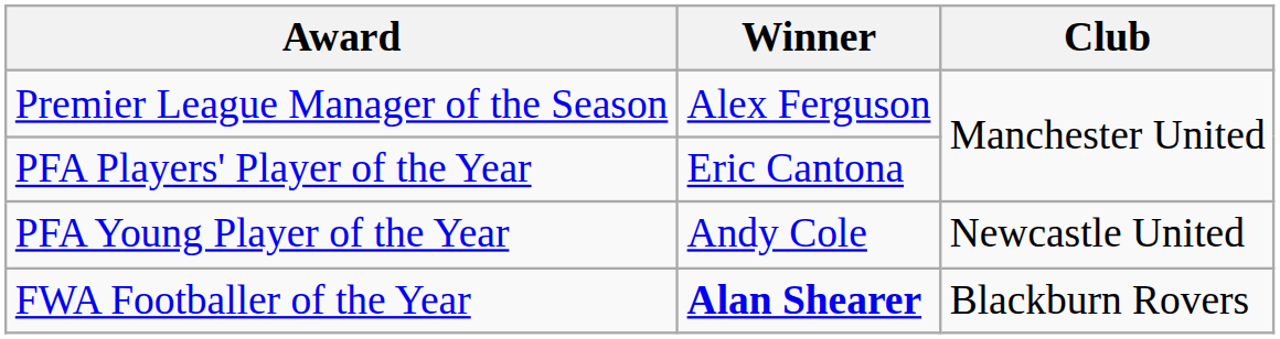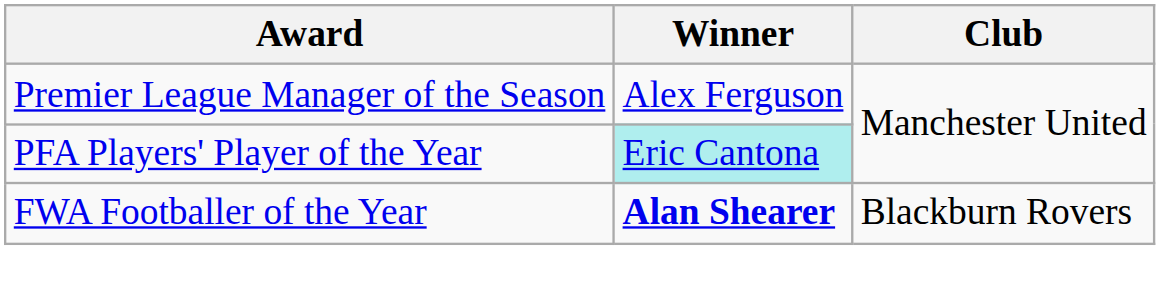PFA Players' Player of the Year | Winner: no background -> paleturquoise background
- row: PFA Young Player of the Year | Andy Cole | Newcastle United
